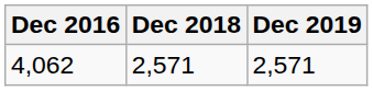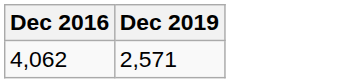- column: Dec 2018 | 2,571
